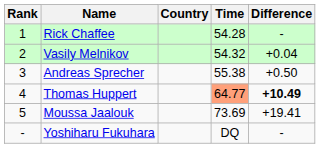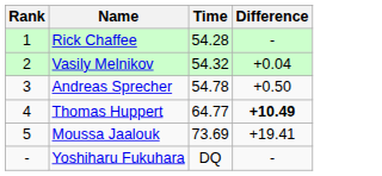- column: Country
Andreas Sprecher | Time: 55.38 -> 54.78
Thomas Huppert | Time: lightsalmon background -> no background
